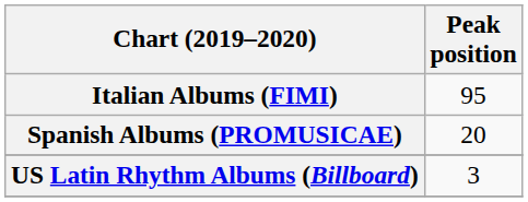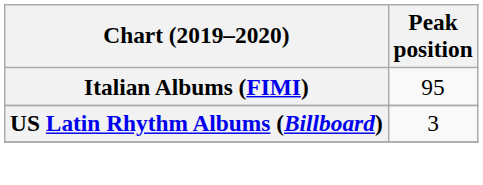- row: Spanish Albums (PROMUSICAE) | 20
